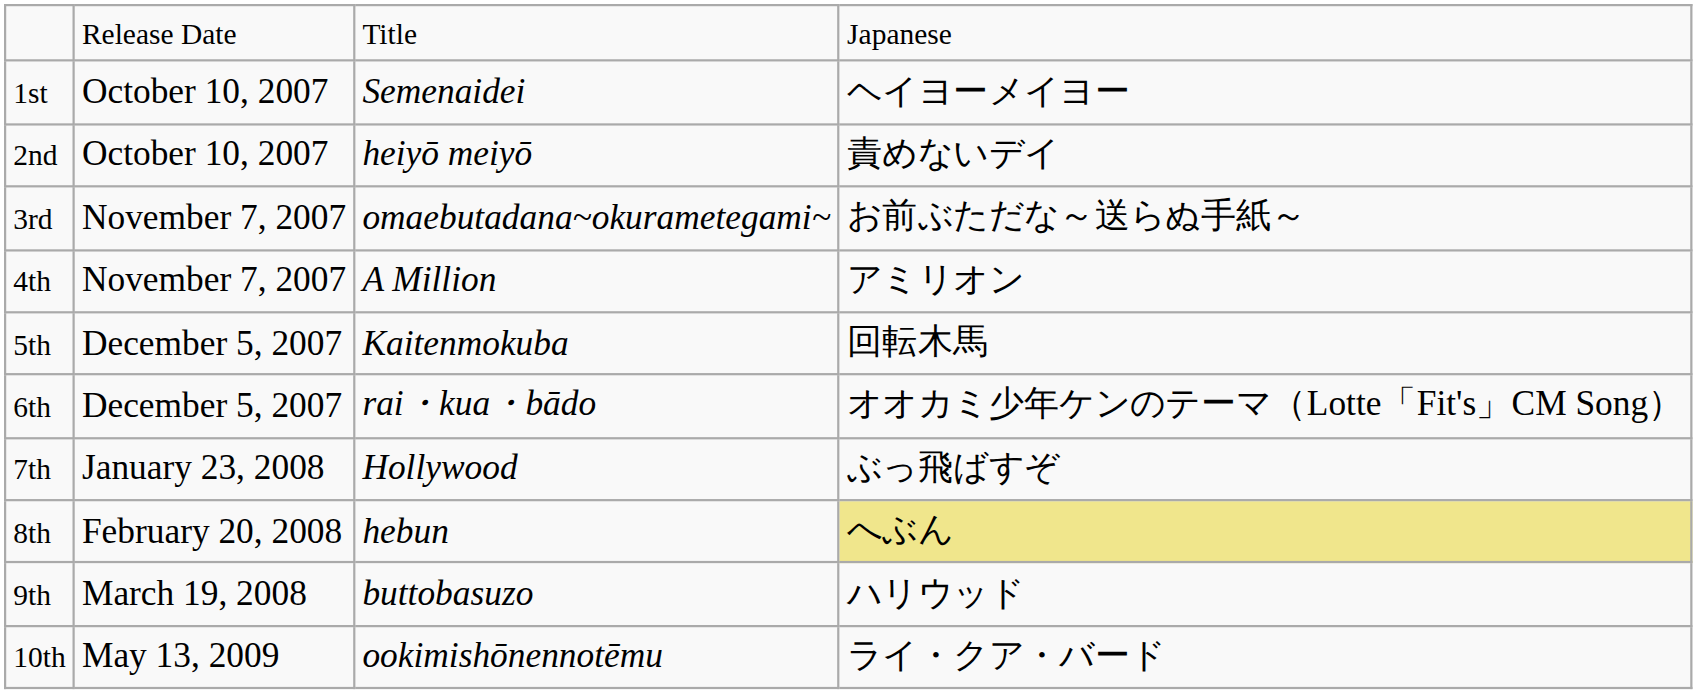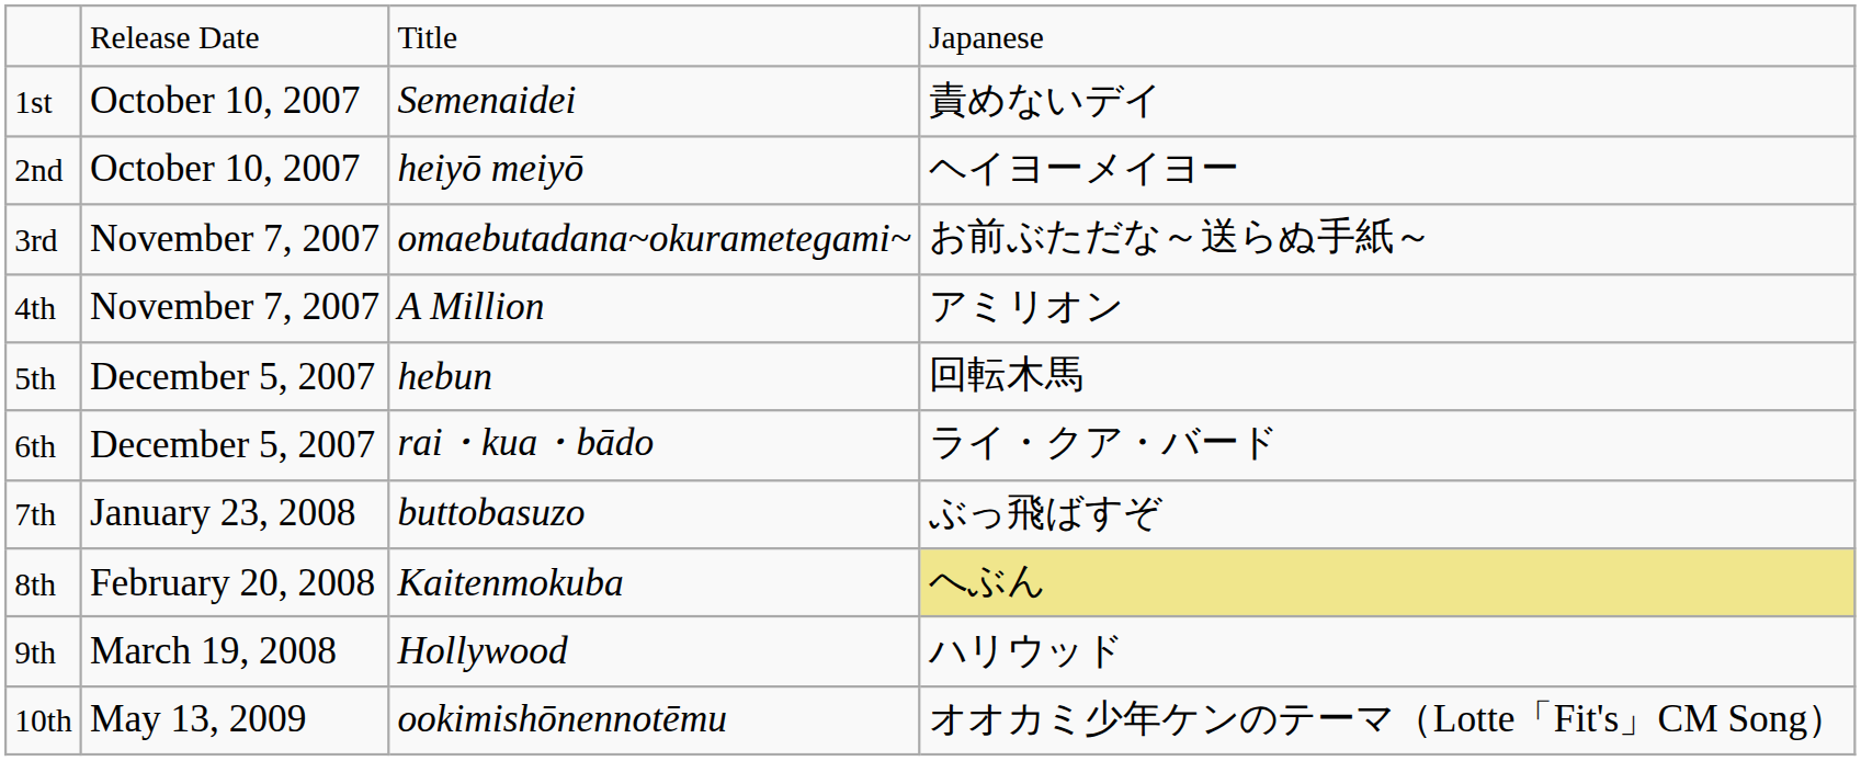1st | column 4: ヘイヨーメイヨー -> 責めないデイ
2nd | column 4: 責めないデイ -> ヘイヨーメイヨー
5th | column 3: Kaitenmokuba -> hebun
6th | column 4: オオカミ少年ケンのテーマ（Lotte「Fit's」CM Song） -> ライ・クア・バード
7th | column 3: Hollywood -> buttobasuzo
8th | column 3: hebun -> Kaitenmokuba
9th | column 3: buttobasuzo -> Hollywood
10th | column 4: ライ・クア・バード -> オオカミ少年ケンのテーマ（Lotte「Fit's」CM Song）
